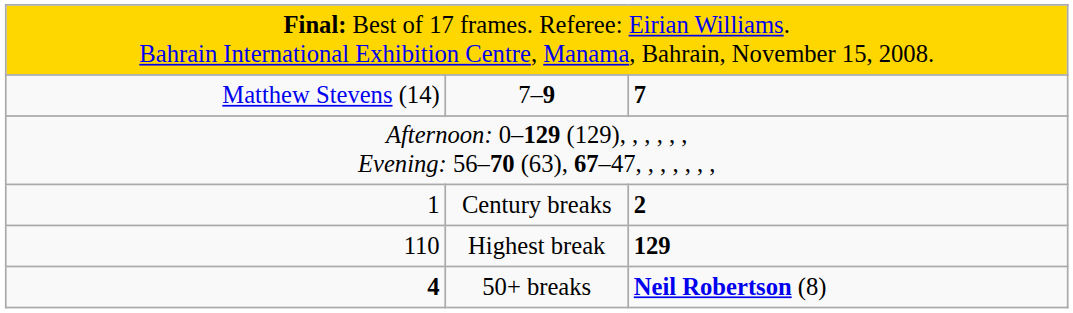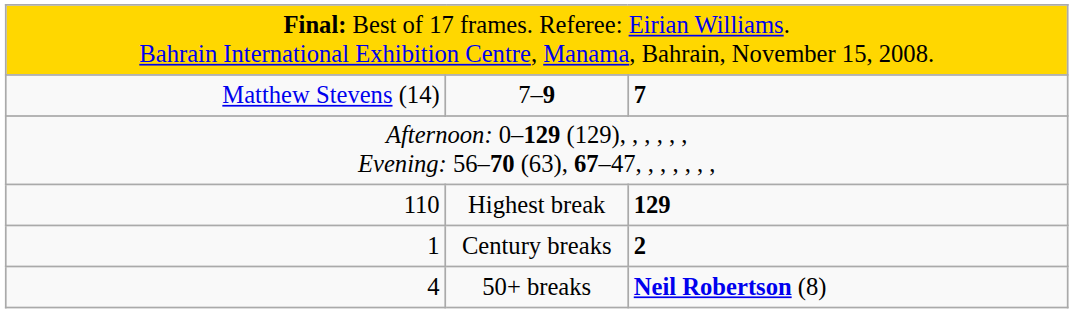rows swapped: Highest break <-> Century breaks
50+ breaks | column 1: bold -> normal
